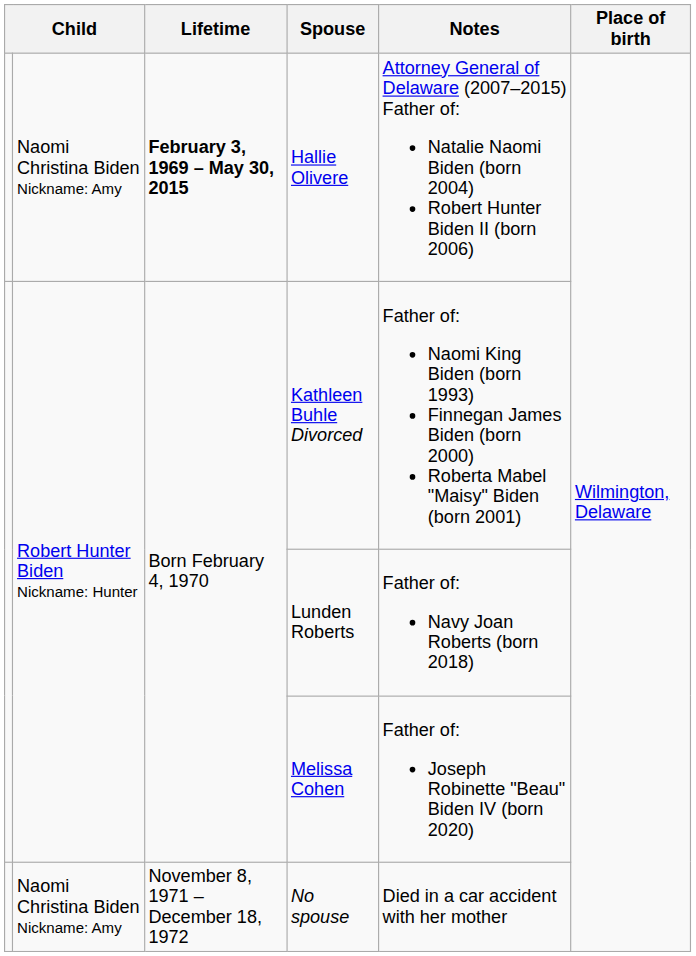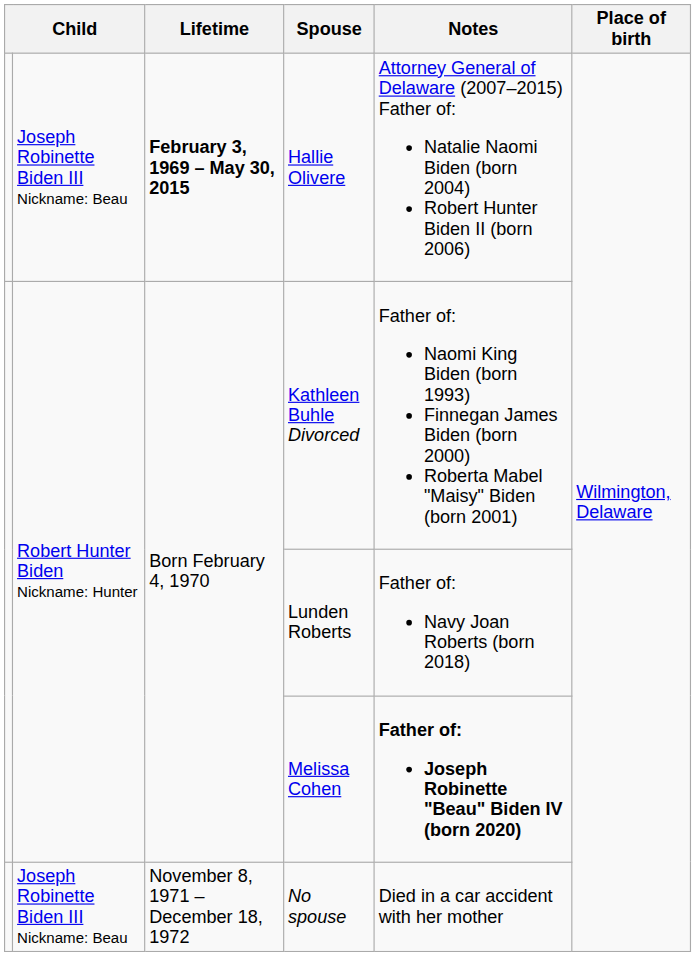Hallie Olivere | column 2: Naomi Christina Biden Nickname: Amy -> Joseph Robinette Biden III Nickname: Beau
Melissa Cohen | Notes: normal -> bold
No spouse | column 2: Naomi Christina Biden Nickname: Amy -> Joseph Robinette Biden III Nickname: Beau
